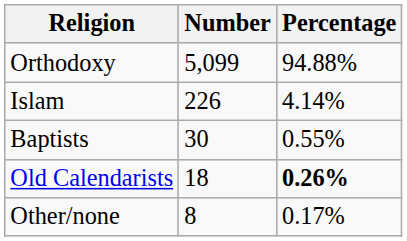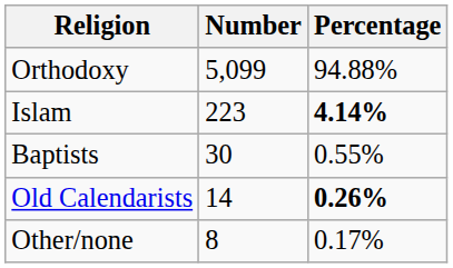Islam | Number: 226 -> 223
Islam | Percentage: normal -> bold
Old Calendarists | Number: 18 -> 14
